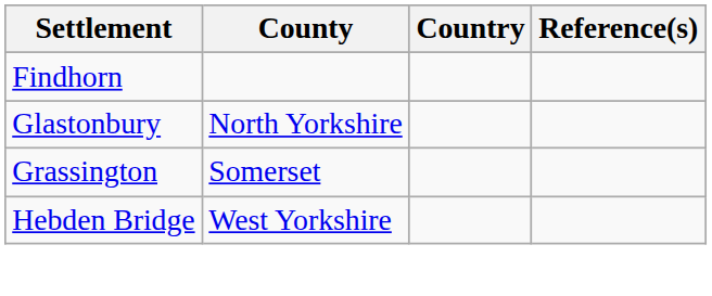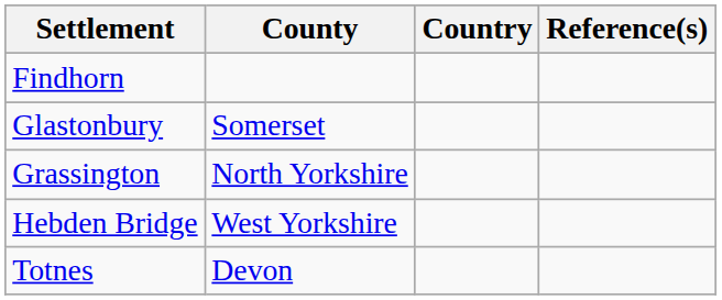Glastonbury | County: North Yorkshire -> Somerset
Grassington | County: Somerset -> North Yorkshire
+ row: Totnes | Devon
